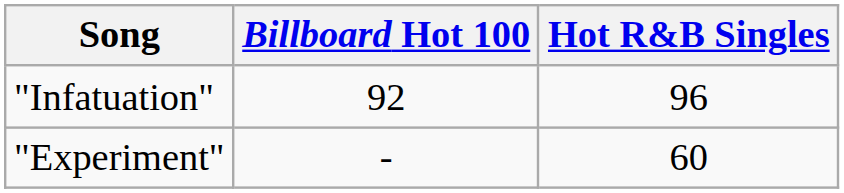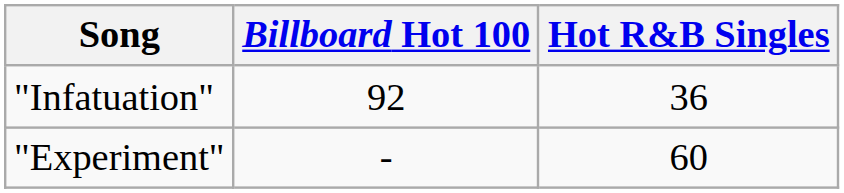"Infatuation" | Hot R&B Singles: 96 -> 36
